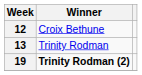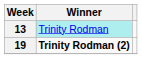- row: 12 | Croix Bethune
13 | Winner: no background -> paleturquoise background
